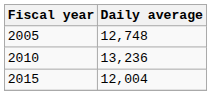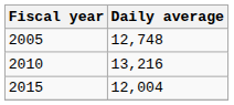2010 | Daily average: 13,236 -> 13,216
